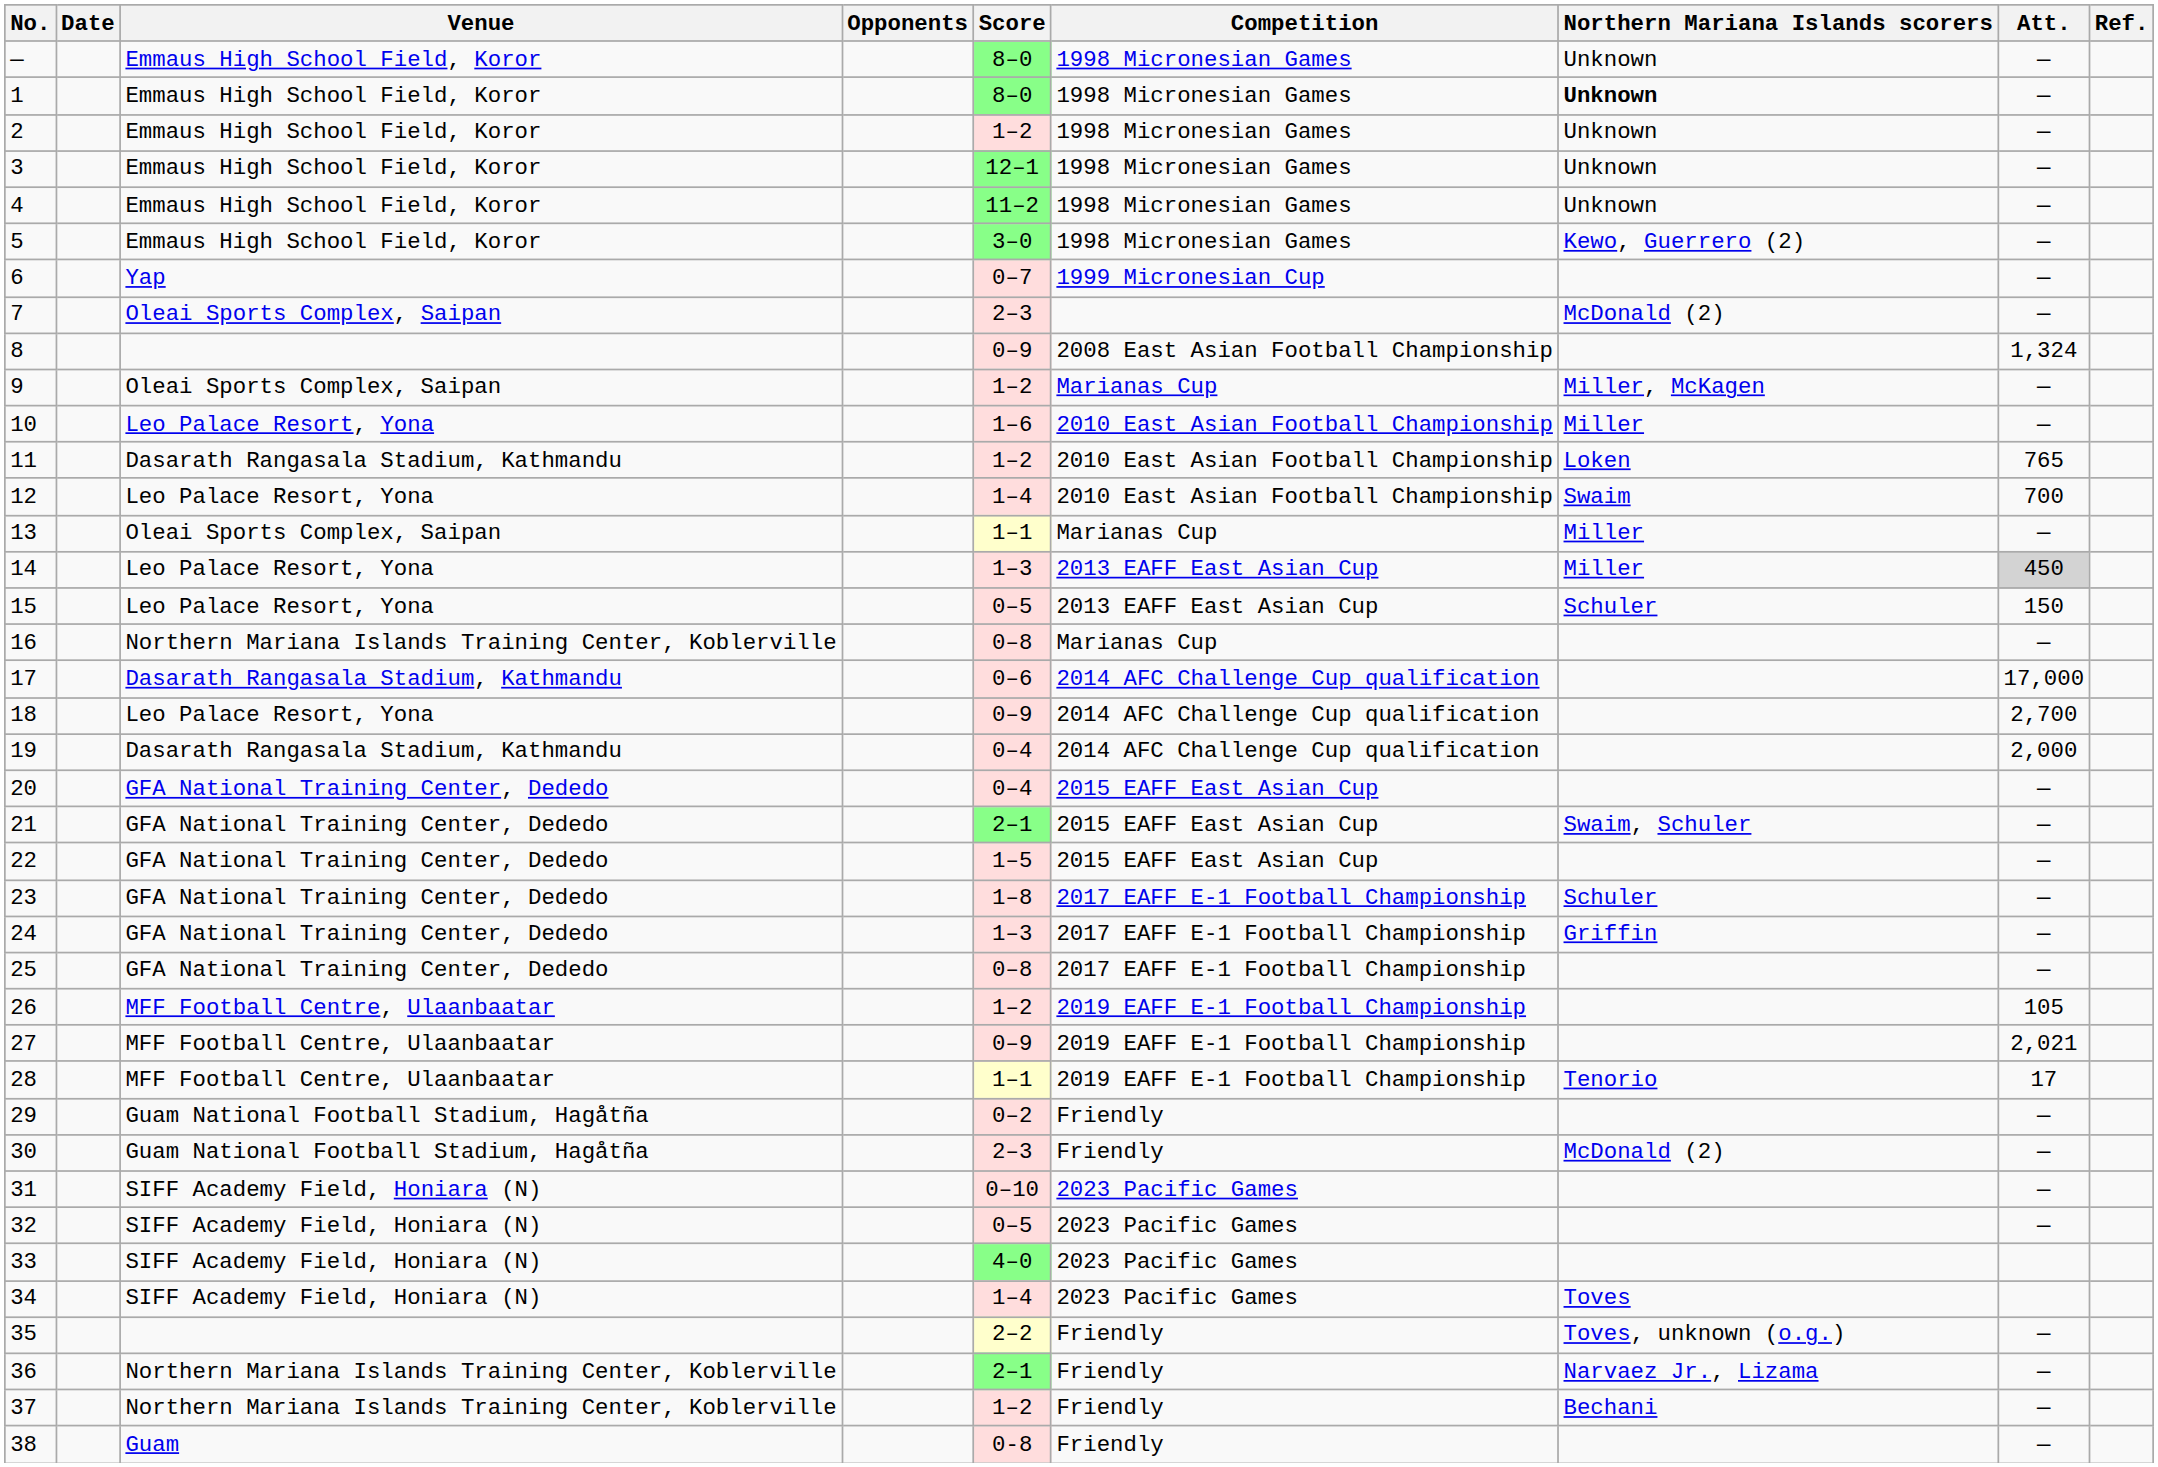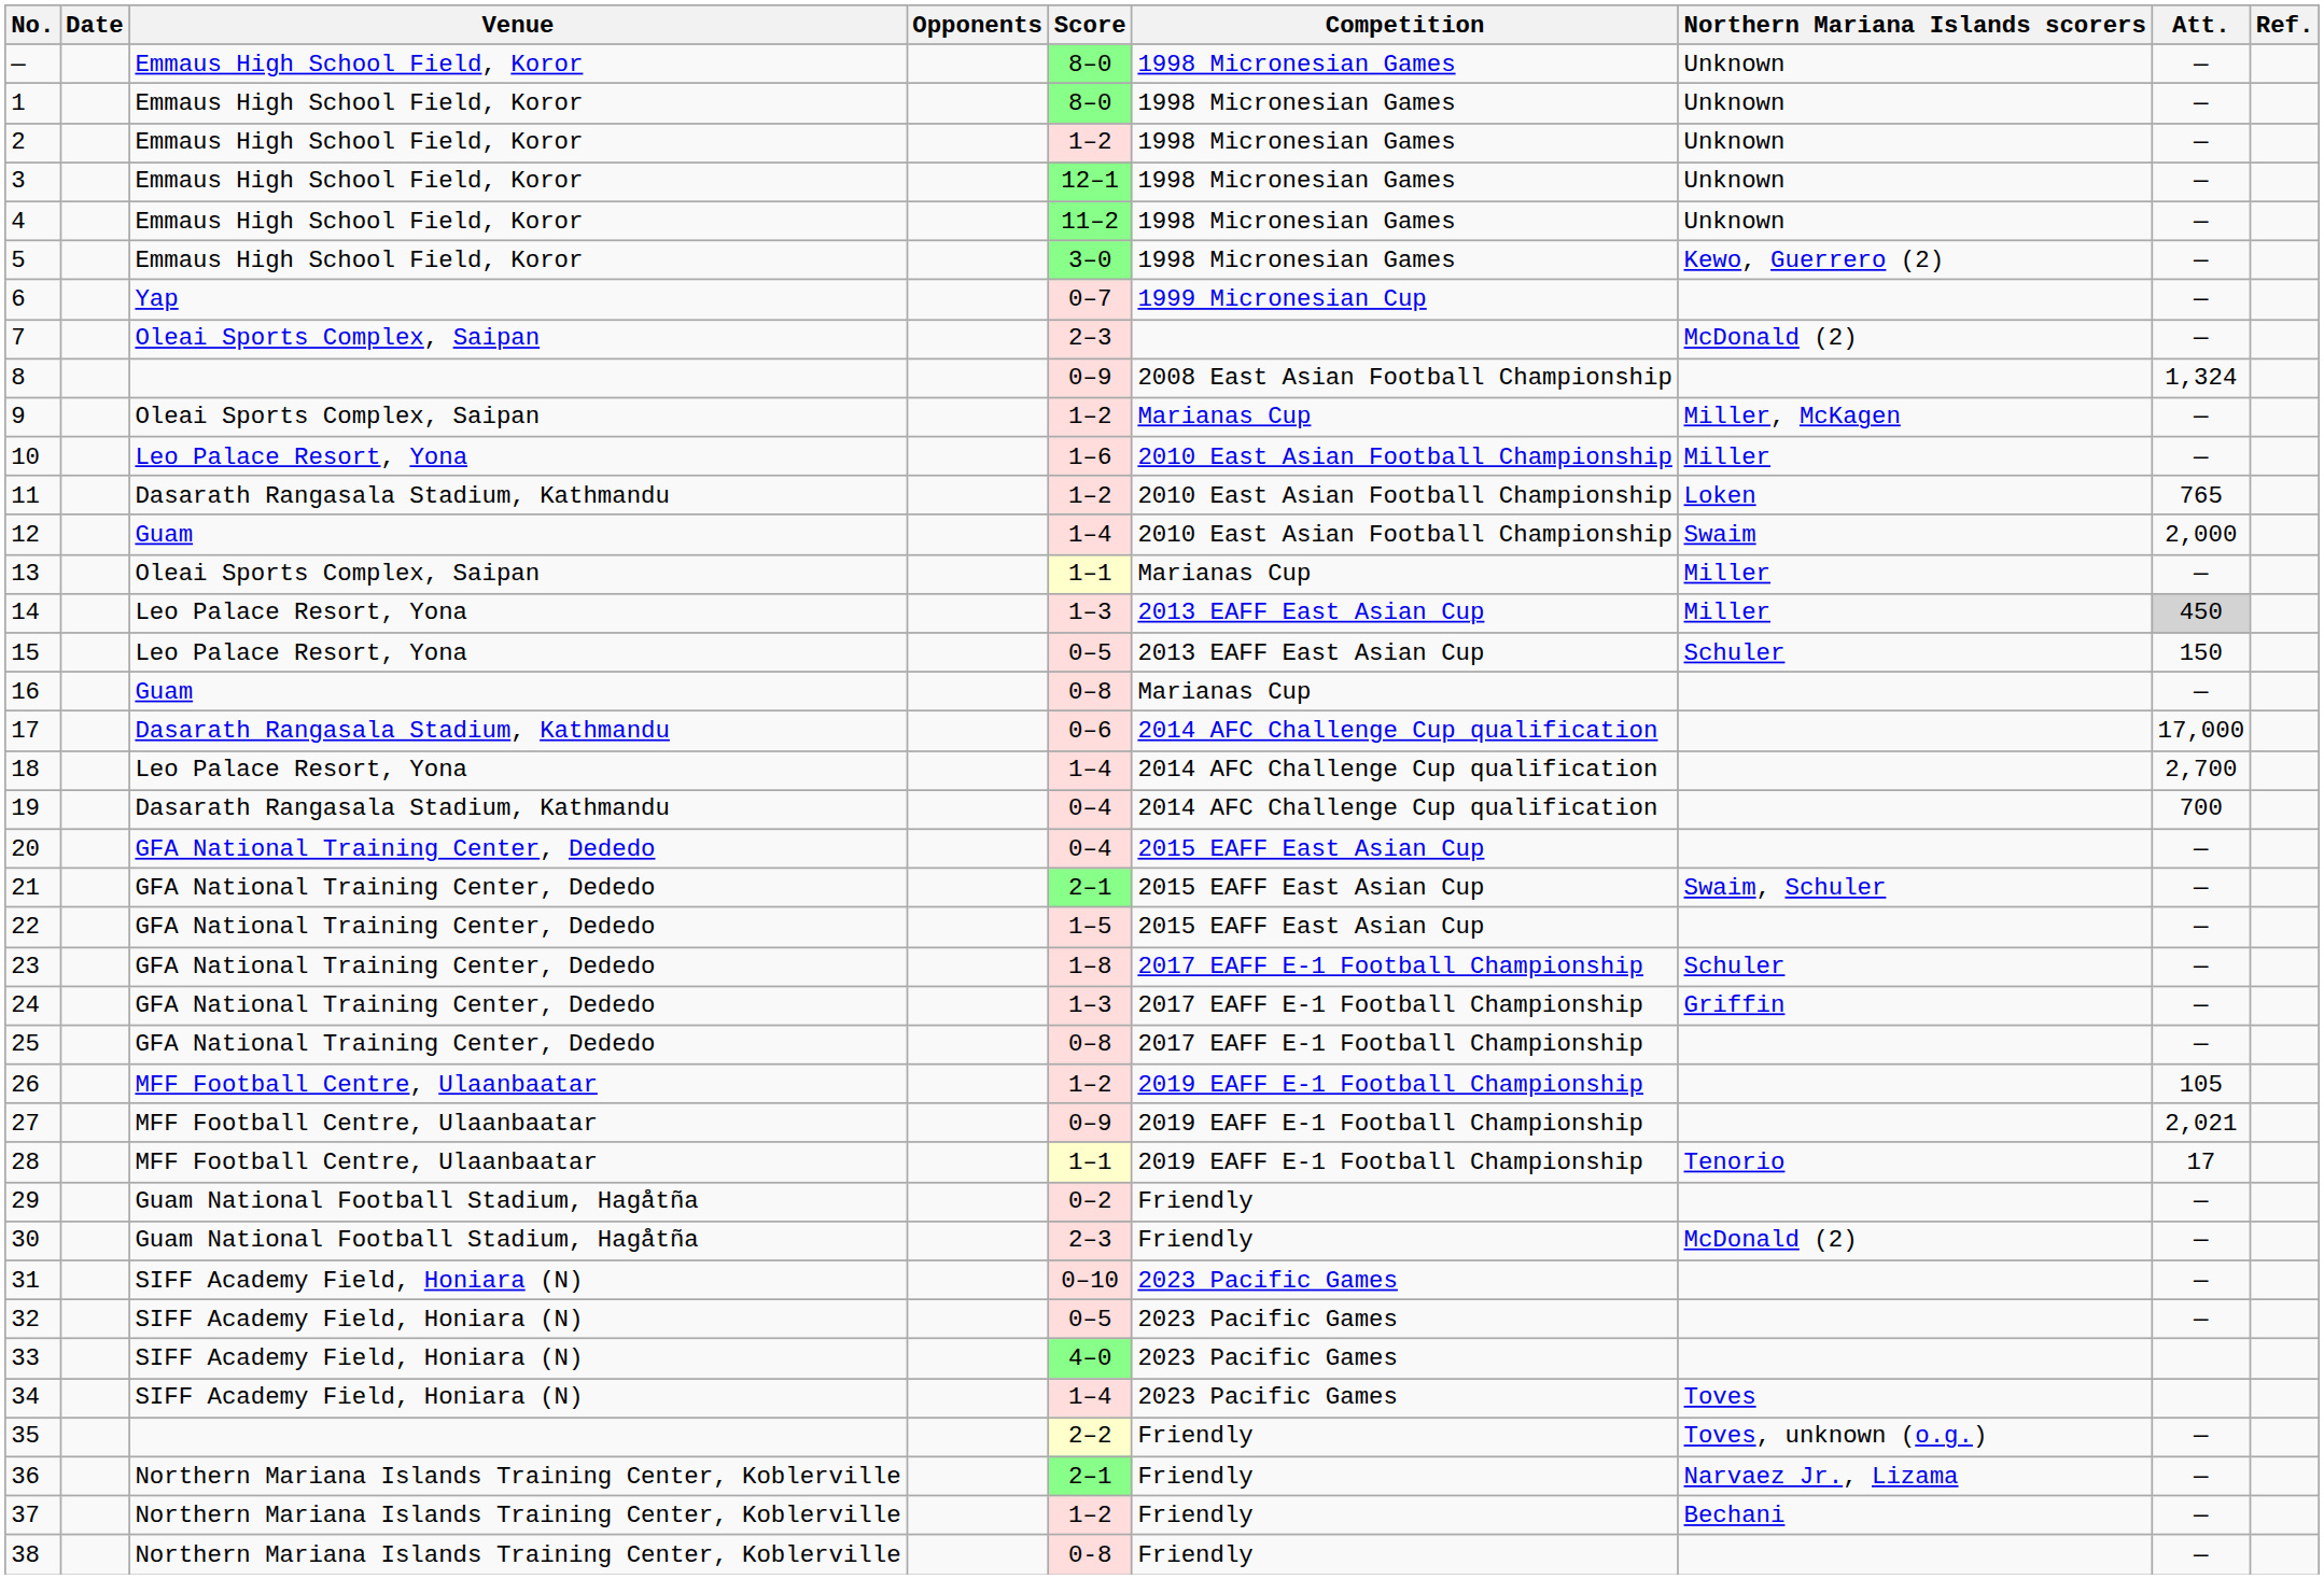1 | Northern Mariana Islands scorers: bold -> normal
12 | Venue: Leo Palace Resort, Yona -> Guam
12 | Att.: 700 -> 2,000
16 | Venue: Northern Mariana Islands Training Center, Koblerville -> Guam
18 | Score: 0–9 -> 1–4
19 | Att.: 2,000 -> 700
38 | Venue: Guam -> Northern Mariana Islands Training Center, Koblerville
